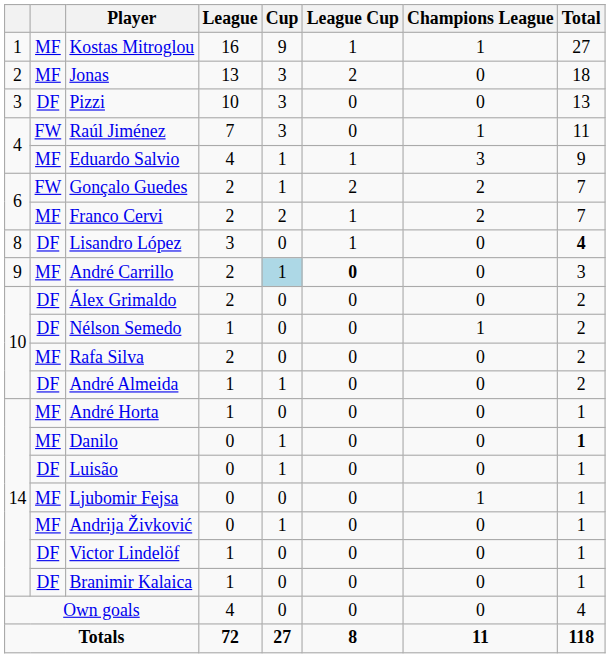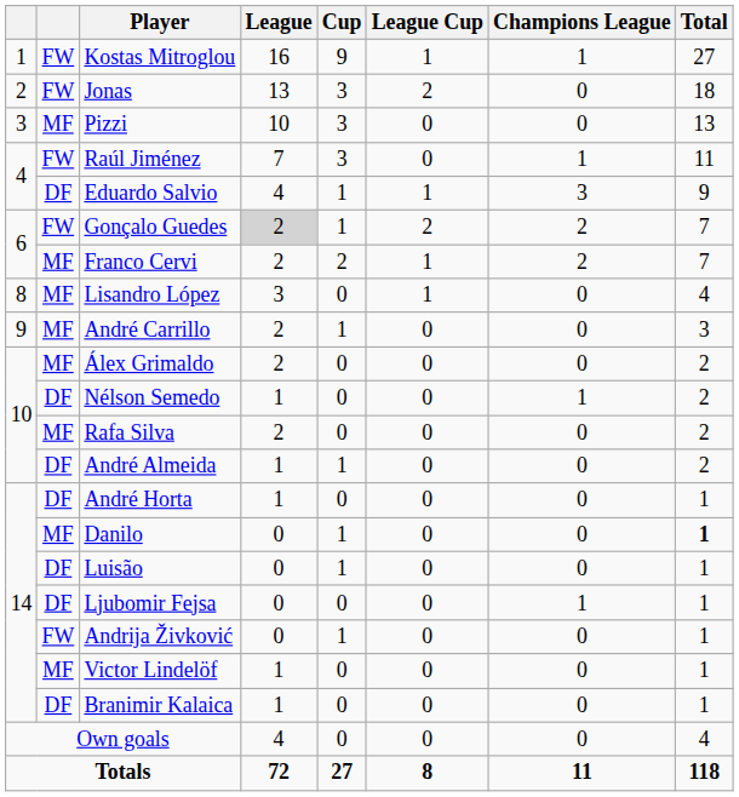Kostas Mitroglou | column 2: MF -> FW
Jonas | column 2: MF -> FW
Pizzi | column 2: DF -> MF
Eduardo Salvio | column 2: MF -> DF
Gonçalo Guedes | League: no background -> lightgrey background
Lisandro López | column 2: DF -> MF
Lisandro López | Total: bold -> normal
André Carrillo | Cup: lightblue background -> no background
André Carrillo | League Cup: bold -> normal
Álex Grimaldo | column 2: DF -> MF
André Horta | column 2: MF -> DF
Ljubomir Fejsa | column 2: MF -> DF
Andrija Živković | column 2: MF -> FW
Victor Lindelöf | column 2: DF -> MF
